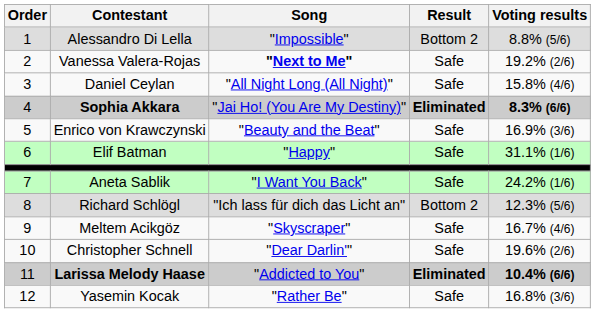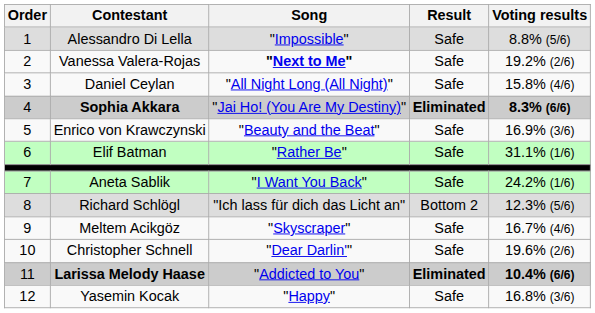Alessandro Di Lella | Result: Bottom 2 -> Safe
Elif Batman | Song: "Happy" -> "Rather Be"
Yasemin Kocak | Song: "Rather Be" -> "Happy"
